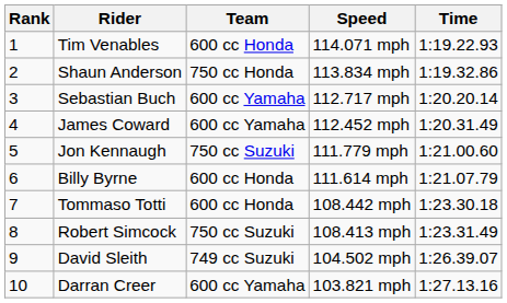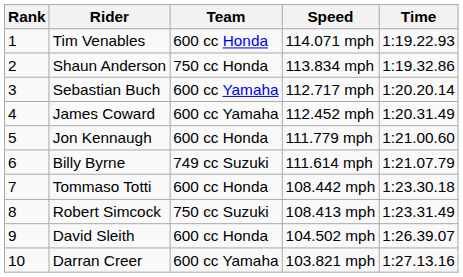Jon Kennaugh | Team: 750 cc Suzuki -> 600 cc Honda
Billy Byrne | Team: 600 cc Honda -> 749 cc Suzuki
David Sleith | Team: 749 cc Suzuki -> 600 cc Honda
